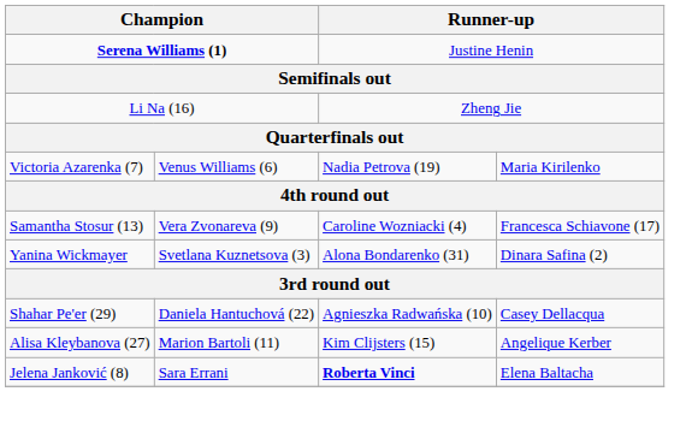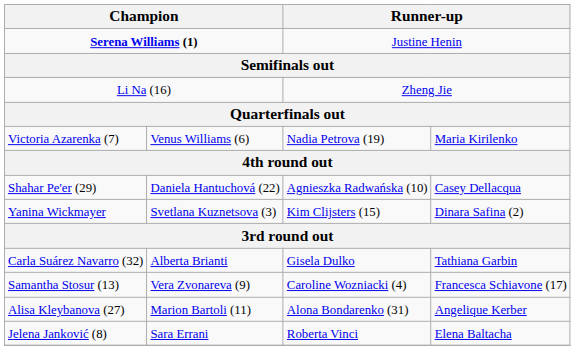rows swapped: Samantha Stosur (13) <-> Shahar Pe'er (29)
Yanina Wickmayer | column 3: Alona Bondarenko (31) -> Kim Clijsters (15)
+ row: Carla Suárez Navarro (32) | Alberta Brianti | Gisela Dulko | Tathiana Garbin
Alisa Kleybanova (27) | column 3: Kim Clijsters (15) -> Alona Bondarenko (31)
Jelena Janković (8) | column 3: bold -> normal
